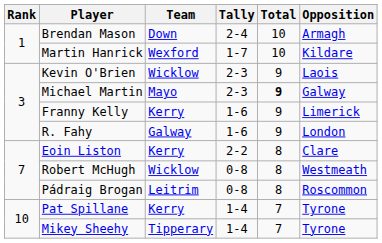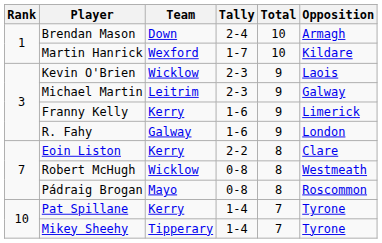Michael Martin | Team: Mayo -> Leitrim
Michael Martin | Total: bold -> normal
Pádraig Brogan | Team: Leitrim -> Mayo
